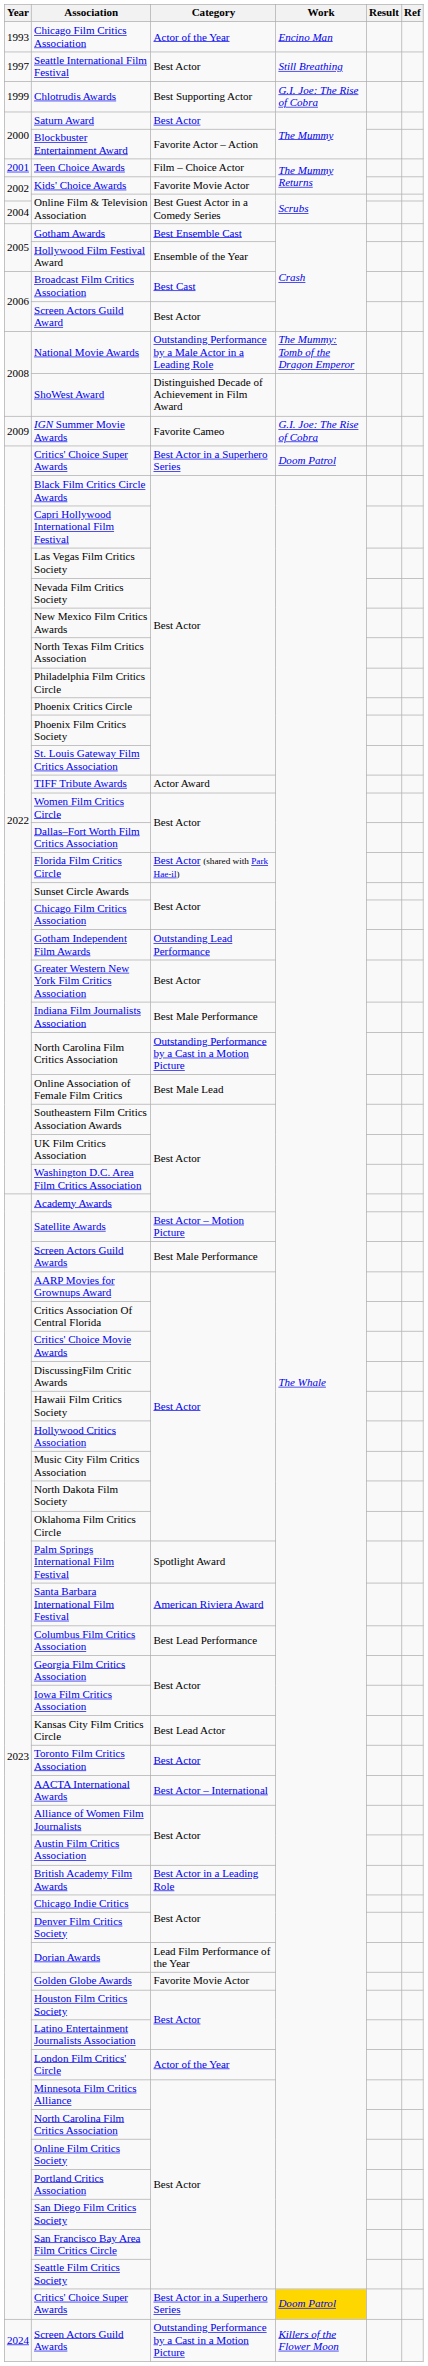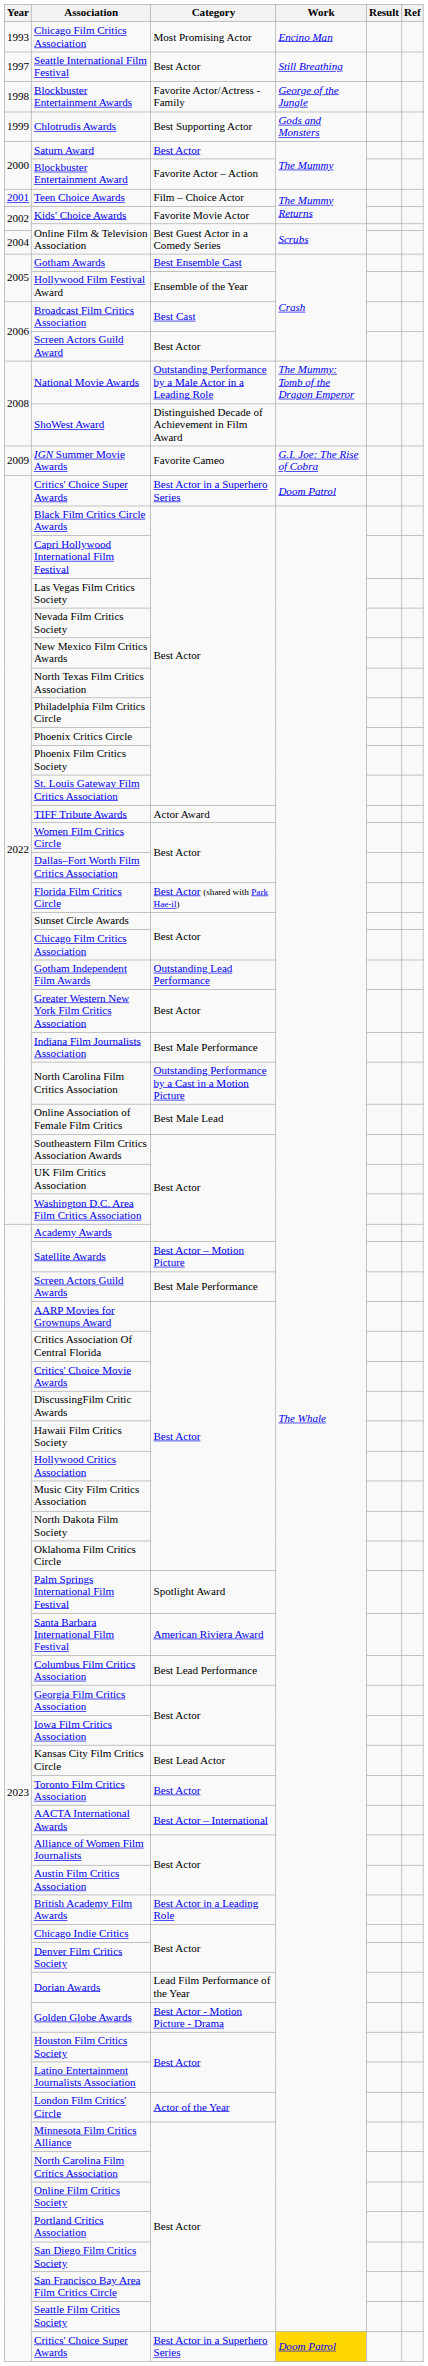1993 / Chicago Film Critics Association | Category: Actor of the Year -> Most Promising Actor
+ row: 1998 | Blockbuster Entertainment Awards | Favorite Actor/Actress - Family | George of the Jungle
Chlotrudis Awards | Work: G.I. Joe: The Rise of Cobra -> Gods and Monsters
Golden Globe Awards | Category: Favorite Movie Actor -> Best Actor - Motion Picture - Drama
- row: 2024 | Screen Actors Guild Awards | Outstanding Performance by a Cast in a Motion Picture | Killers of the Flower Moon
